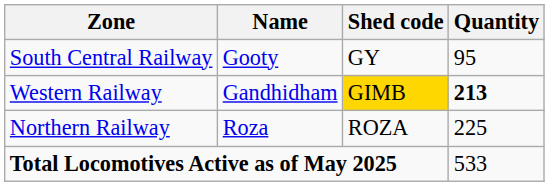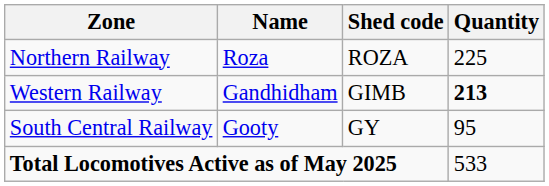rows swapped: Northern Railway <-> South Central Railway
Western Railway | Shed code: gold background -> no background
